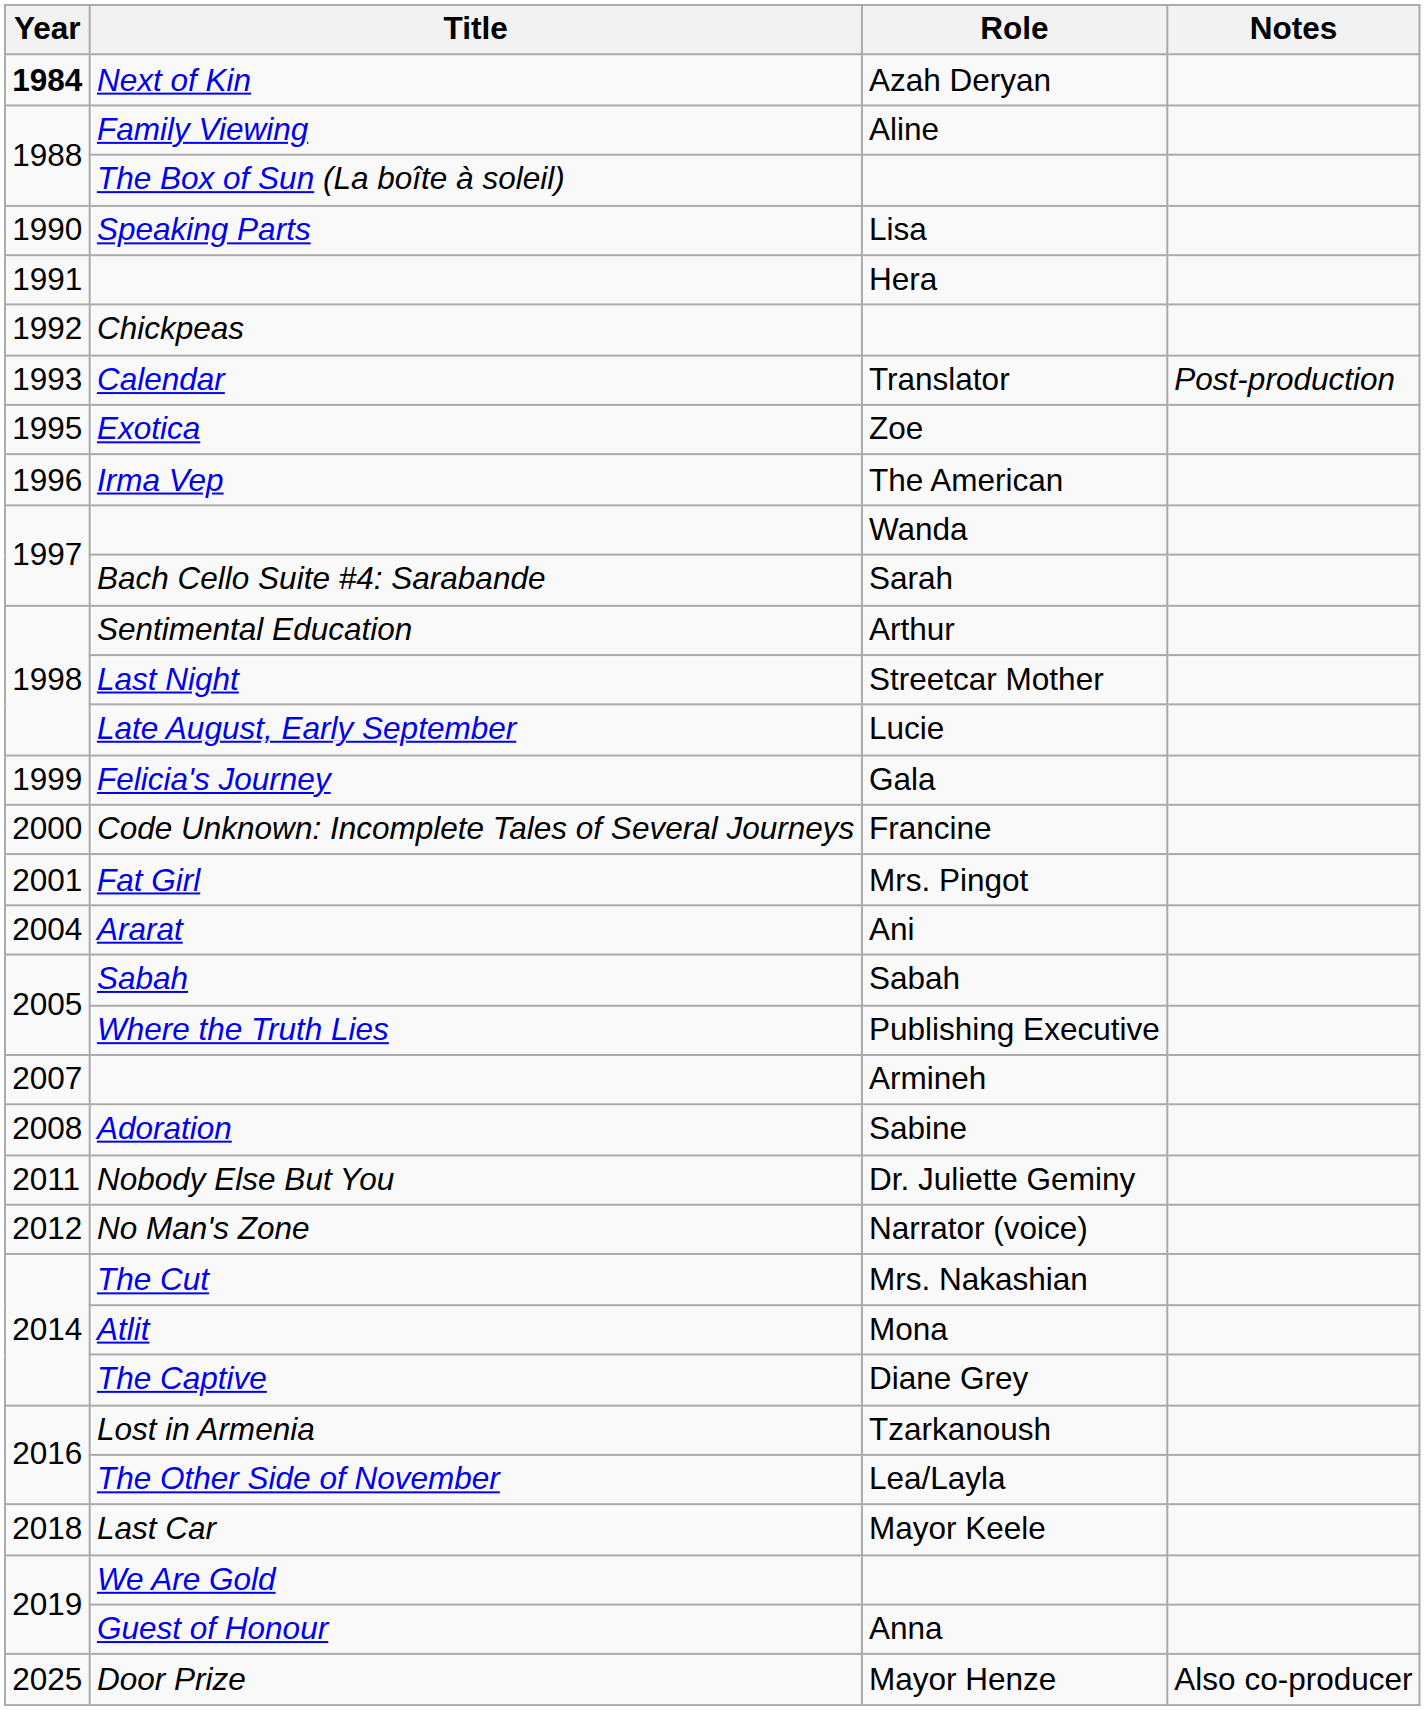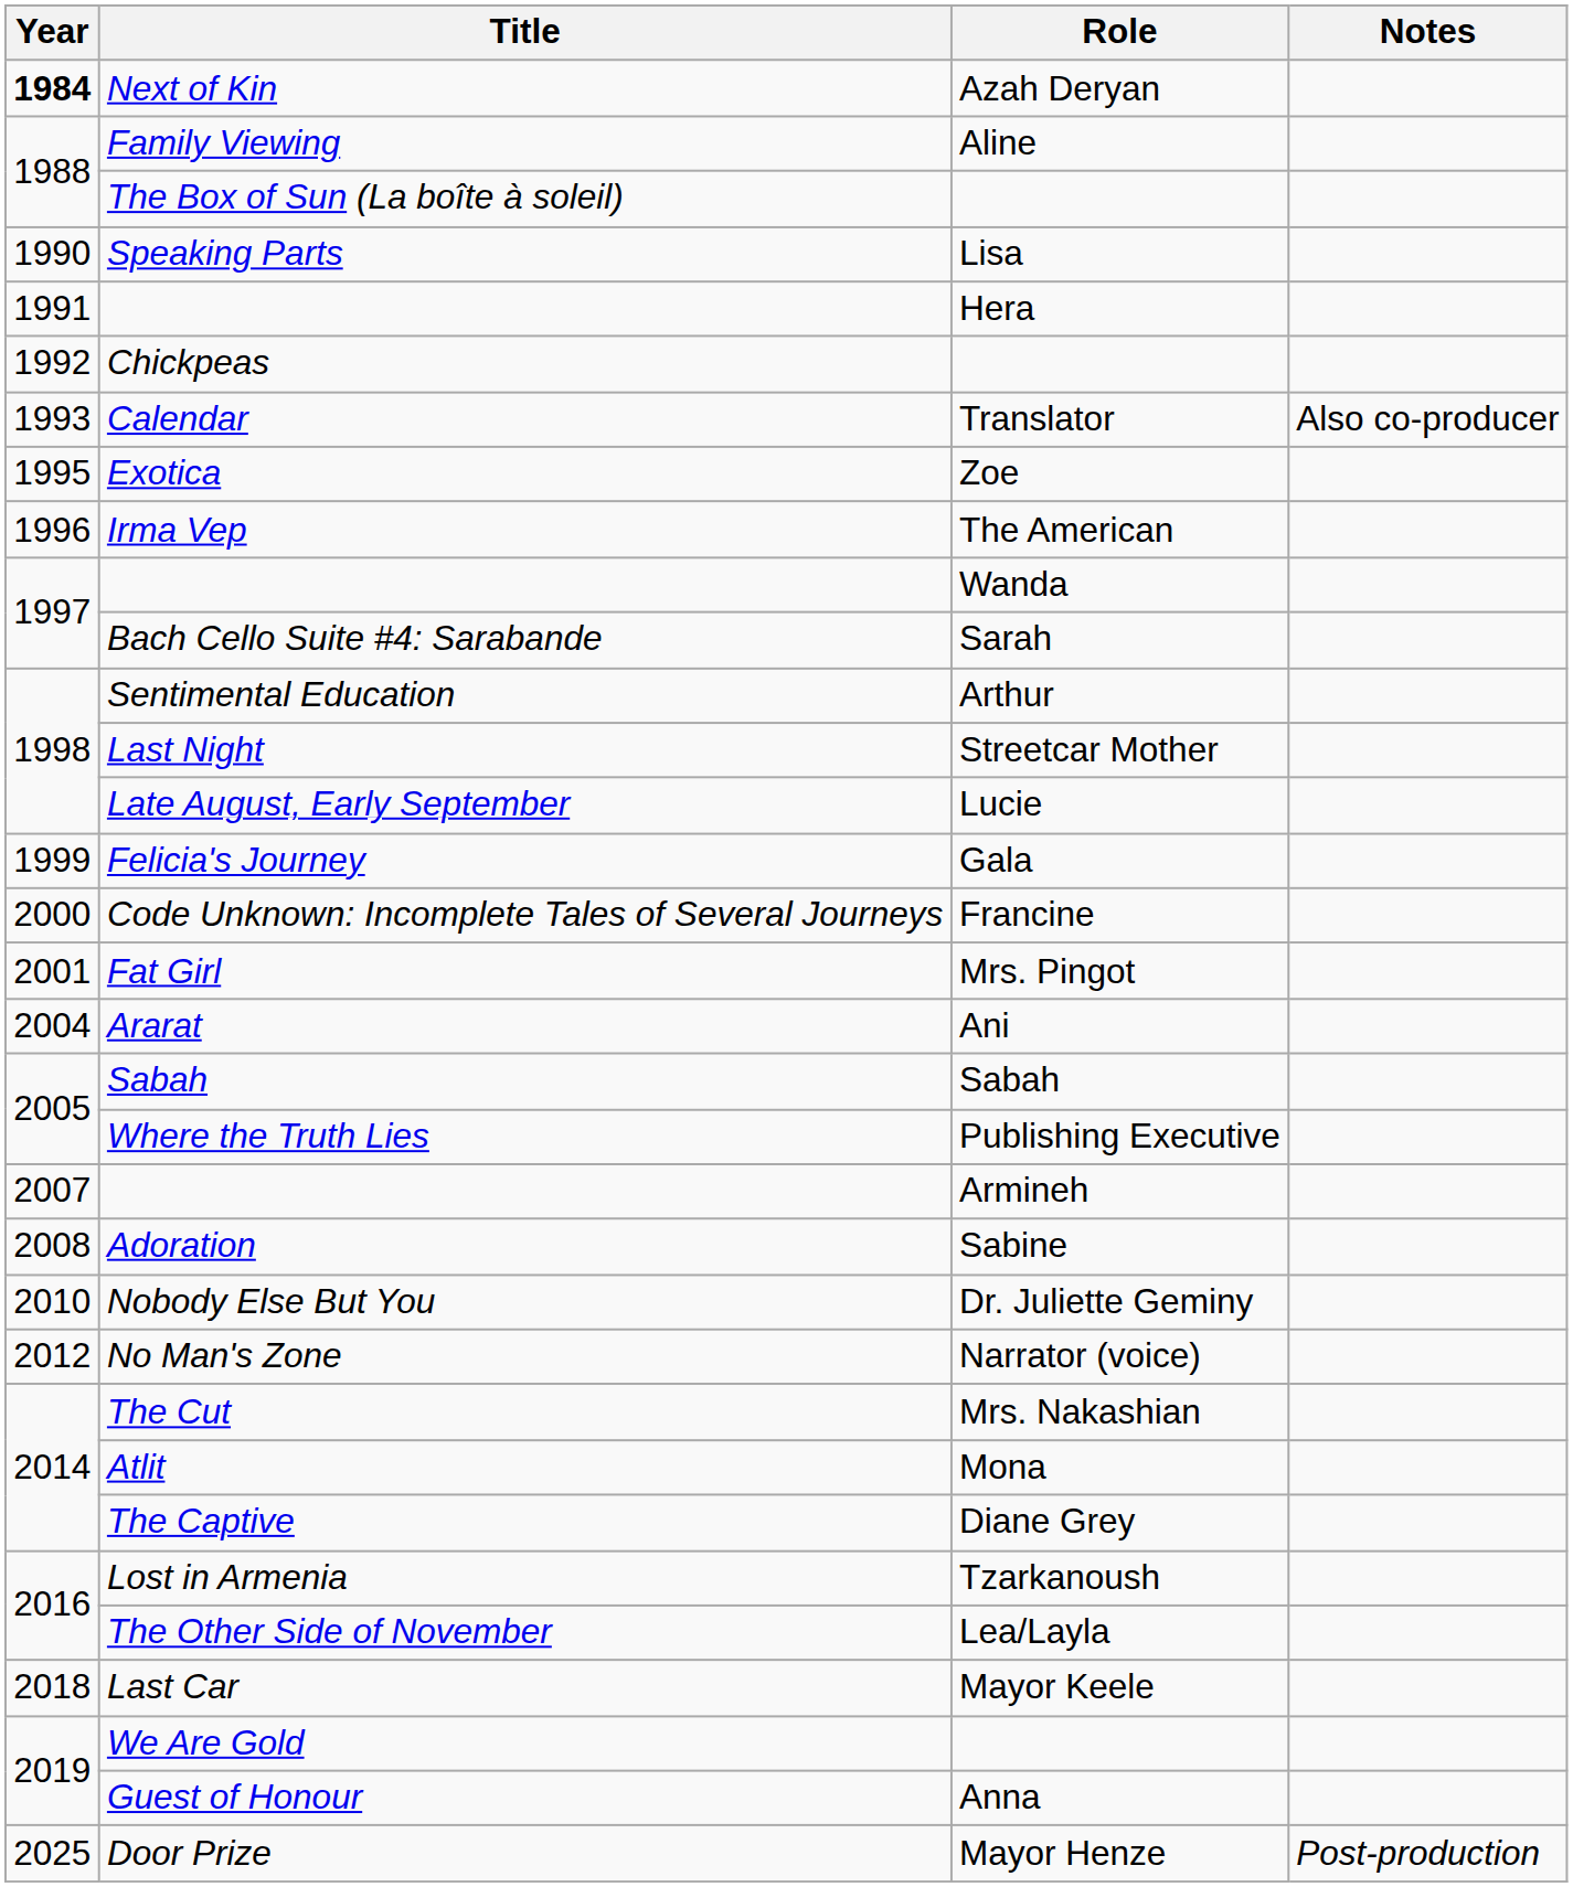Calendar | Notes: Post-production -> Also co-producer
Nobody Else But You | Year: 2011 -> 2010
Door Prize | Notes: Also co-producer -> Post-production
